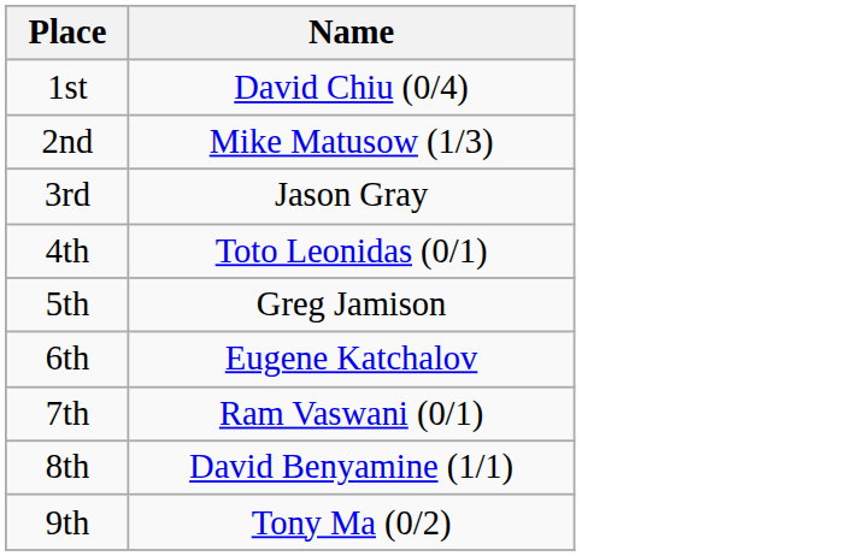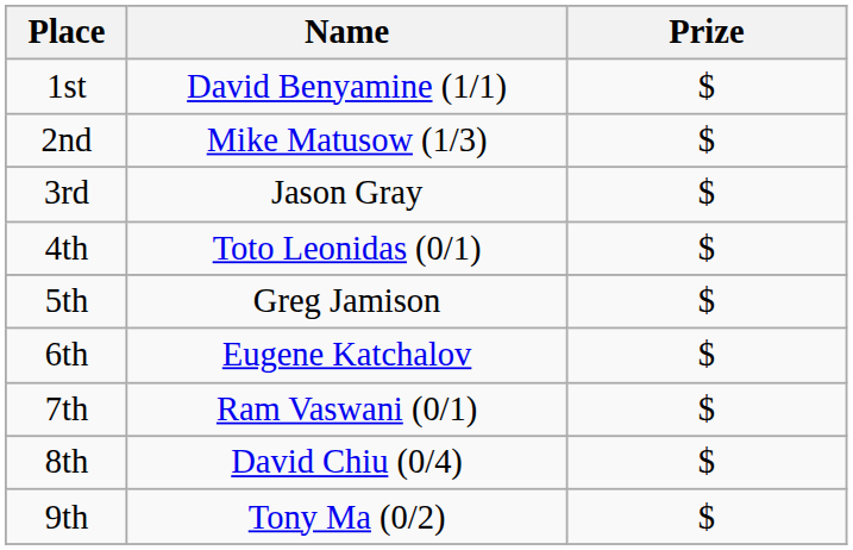+ column: Prize | $ | $ | $ | $ | $ | $ | $ | $ | $
1st | Name: David Chiu (0/4) -> David Benyamine (1/1)
8th | Name: David Benyamine (1/1) -> David Chiu (0/4)
